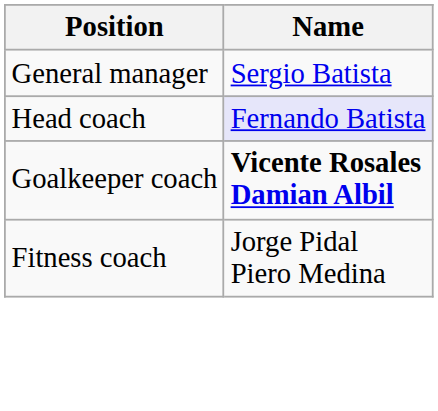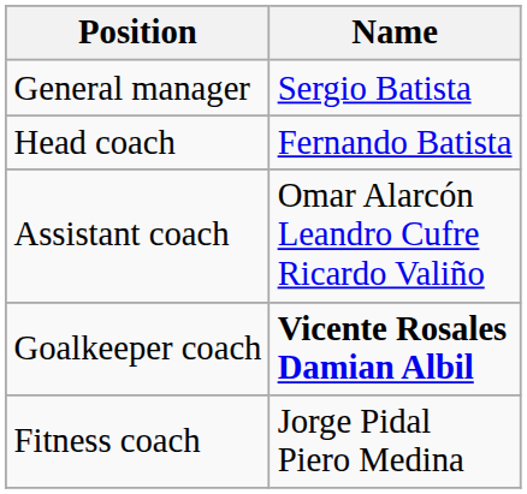Head coach | Name: lavender background -> no background
+ row: Assistant coach | Omar Alarcón Leandro Cufre Ricardo Valiño
